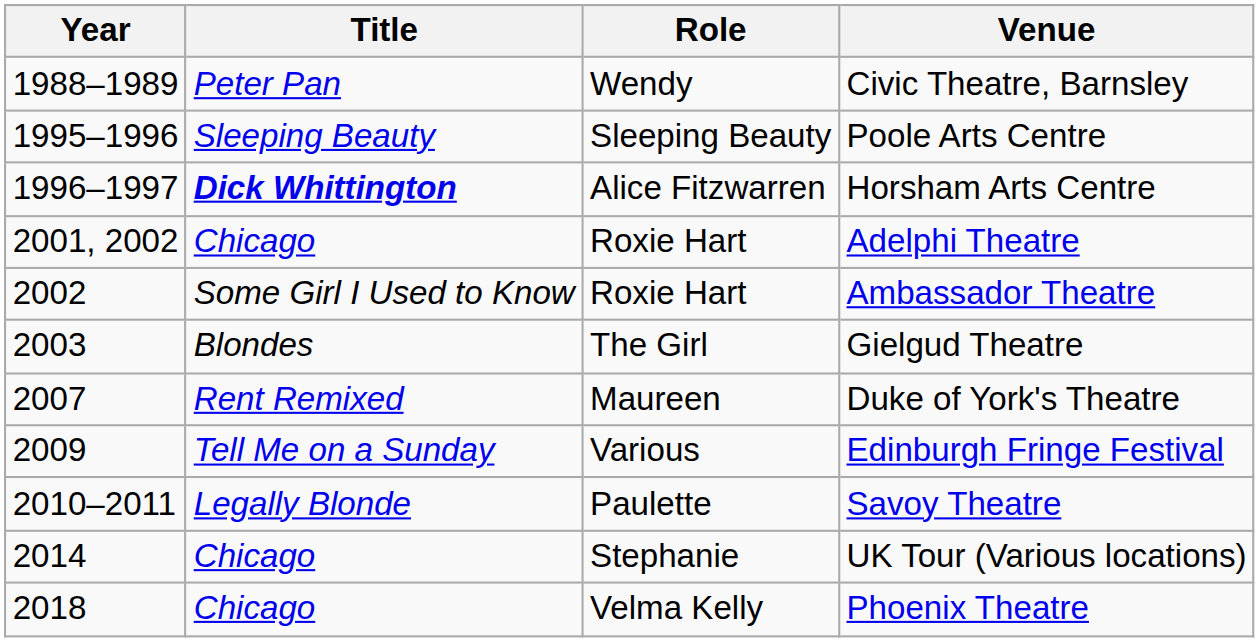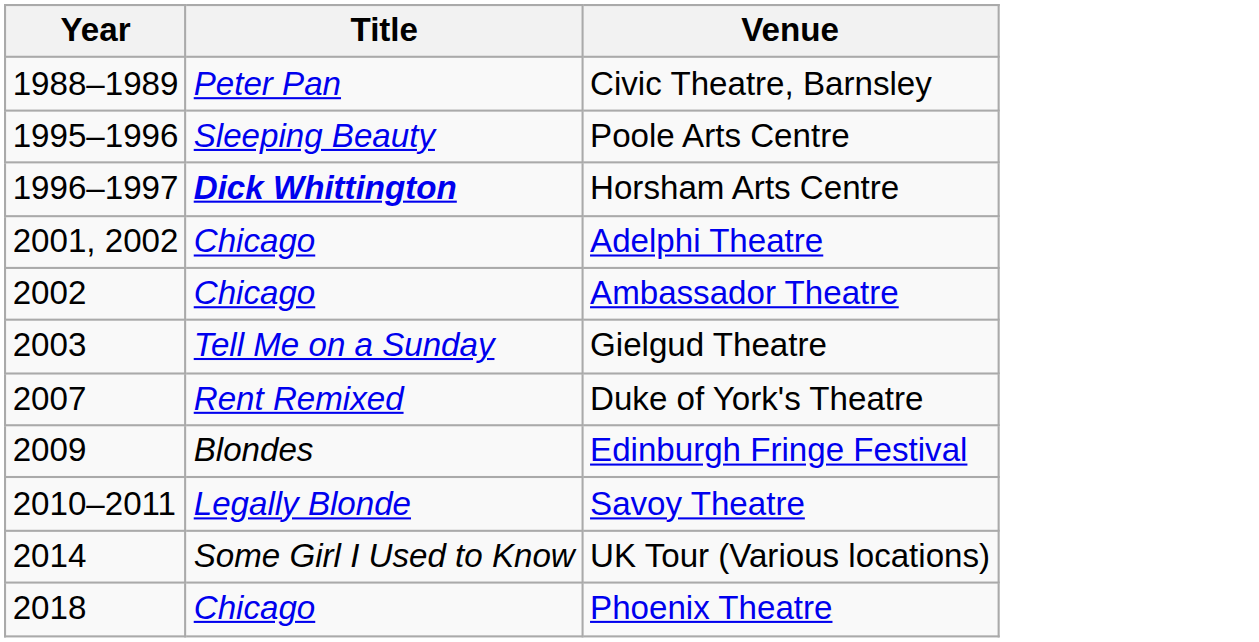- column: Role | Wendy | Sleeping Beauty | Alice Fitzwarren | Roxie Hart | Roxie Hart | The Girl | Maureen | Various | Paulette | Stephanie | Velma Kelly
Ambassador Theatre | Title: Some Girl I Used to Know -> Chicago
Gielgud Theatre | Title: Blondes -> Tell Me on a Sunday
Edinburgh Fringe Festival | Title: Tell Me on a Sunday -> Blondes
UK Tour (Various locations) | Title: Chicago -> Some Girl I Used to Know
